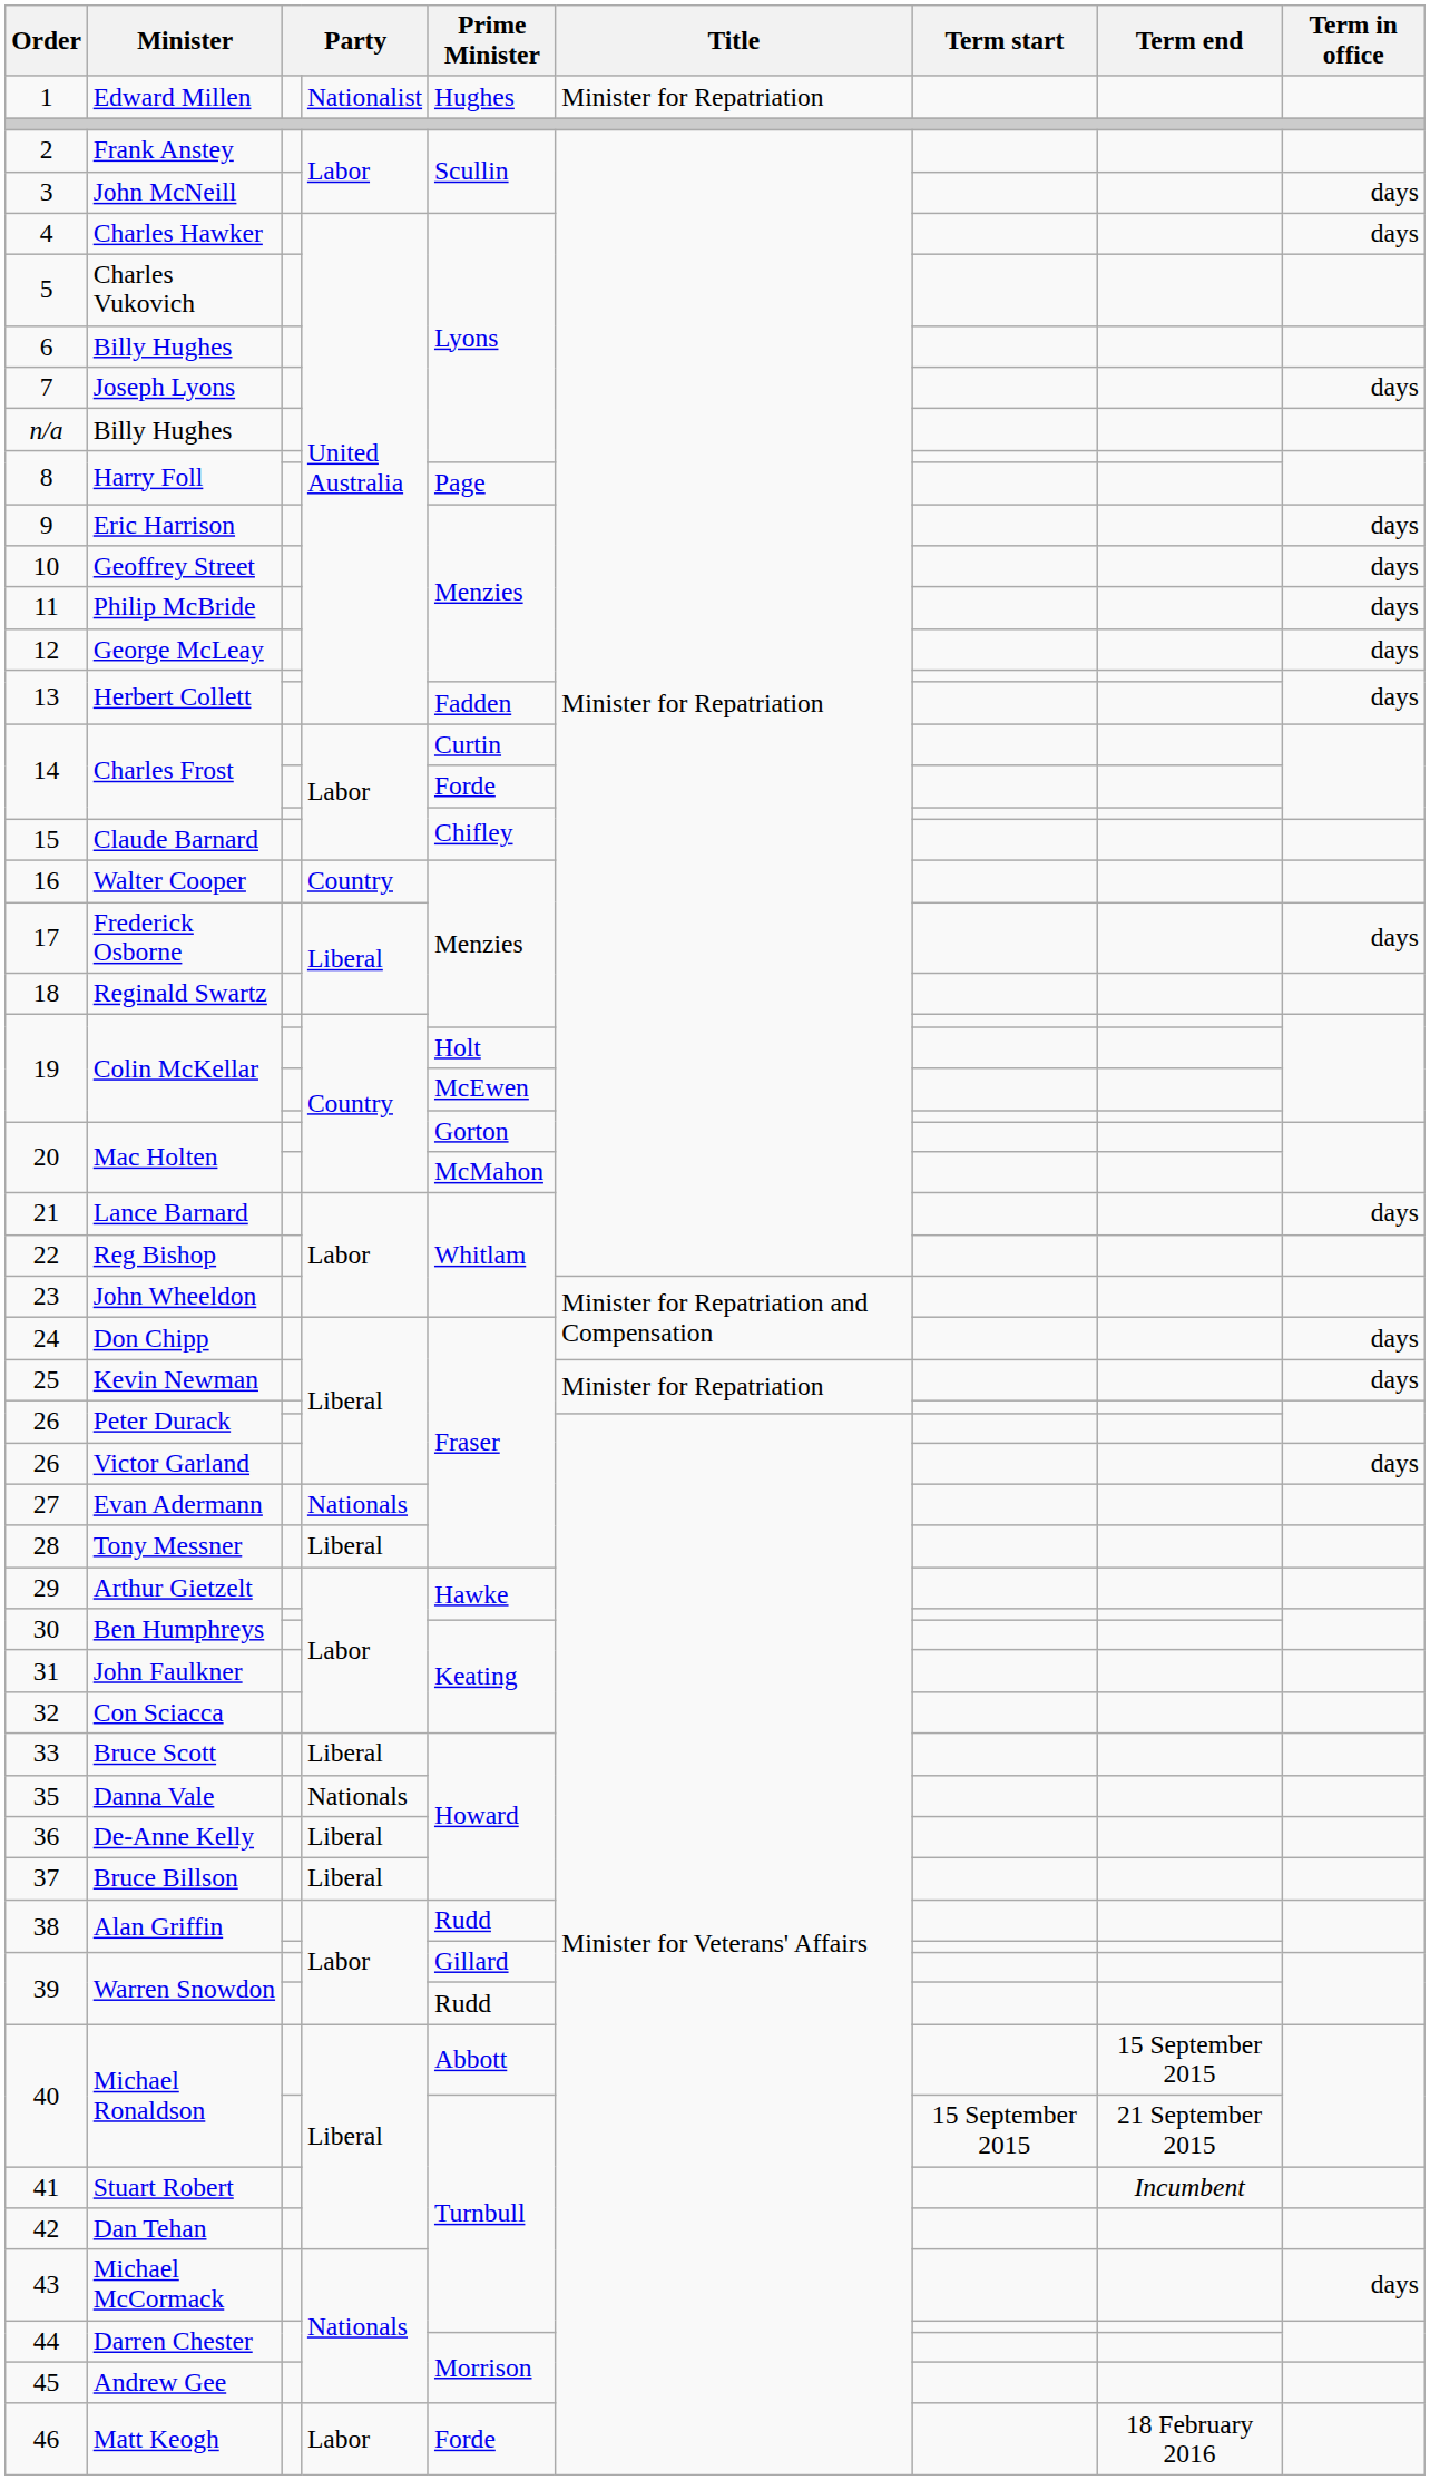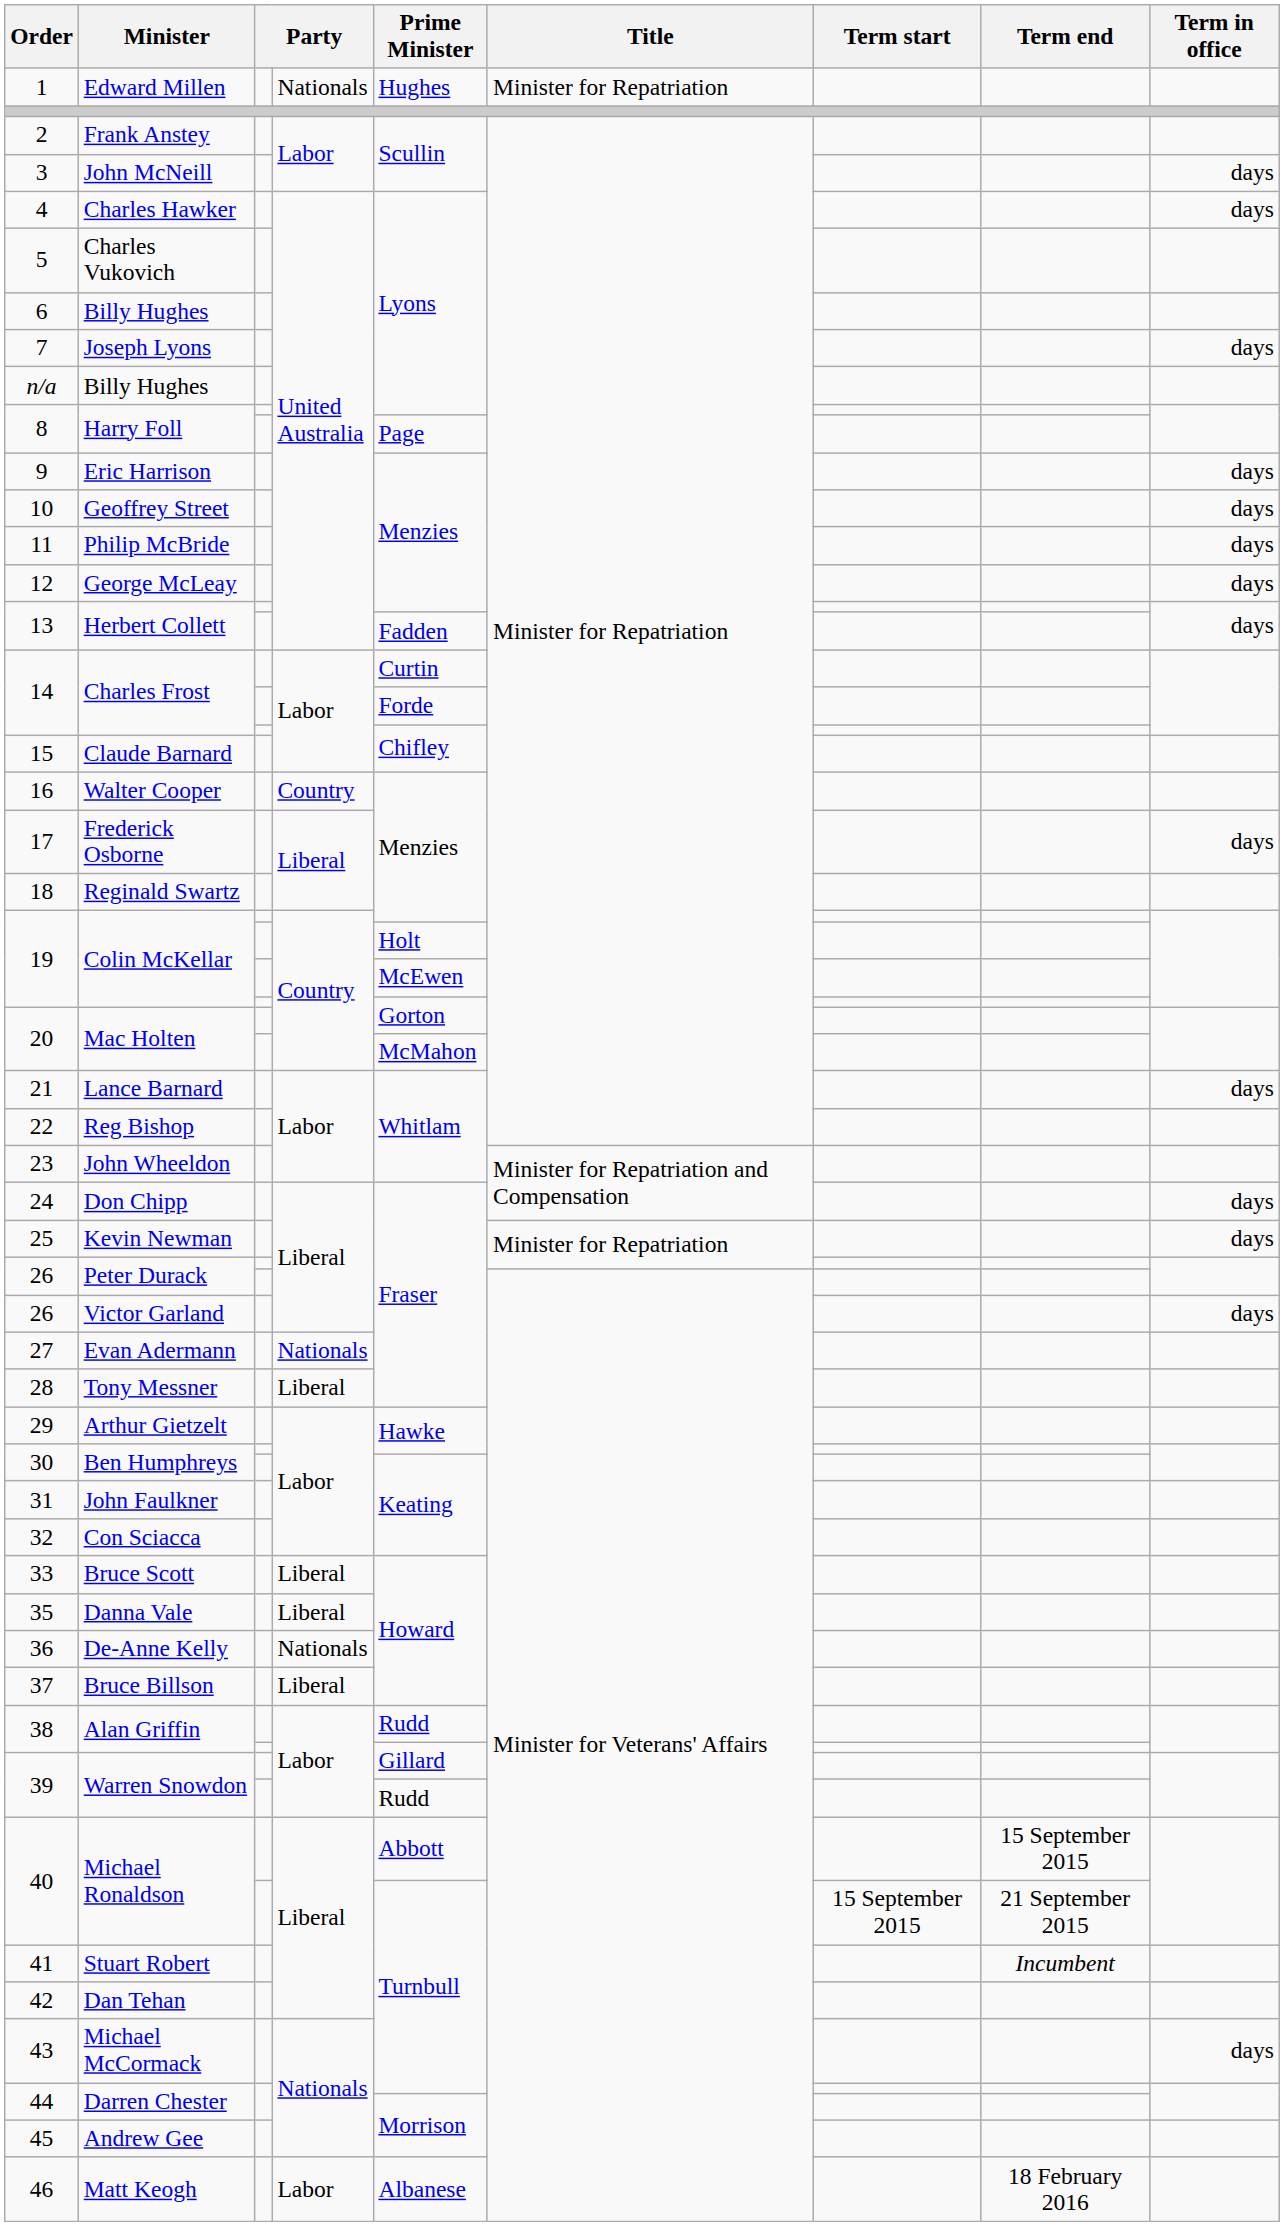1 | column 4: Nationalist -> Nationals
35 | column 4: Nationals -> Liberal
36 | column 4: Liberal -> Nationals
46 | Prime Minister: Forde -> Albanese
